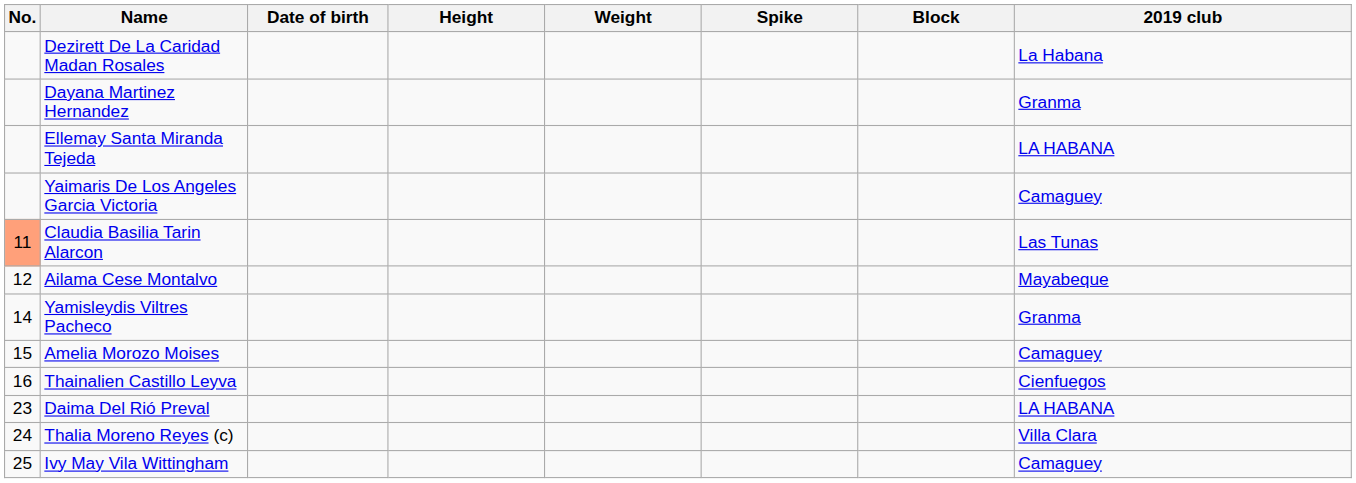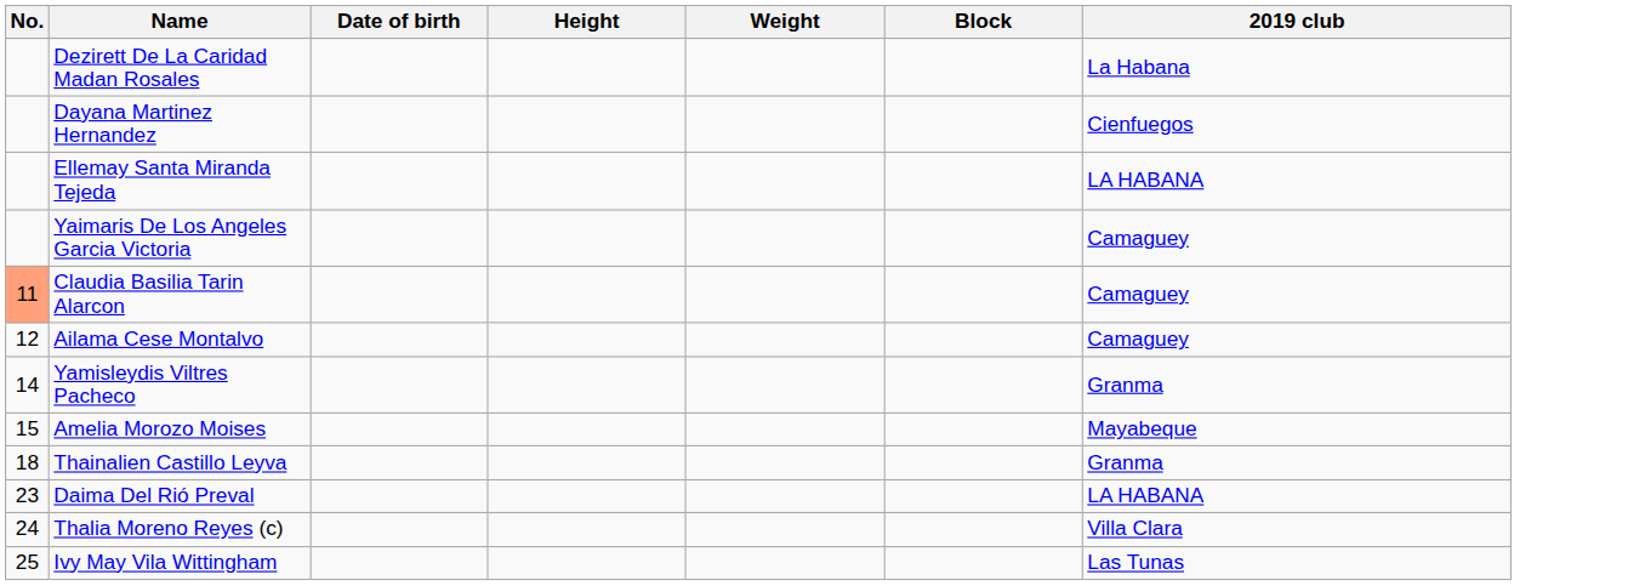- column: Spike
Dayana Martinez Hernandez | 2019 club: Granma -> Cienfuegos
Claudia Basilia Tarin Alarcon | 2019 club: Las Tunas -> Camaguey
Ailama Cese Montalvo | 2019 club: Mayabeque -> Camaguey
Amelia Morozo Moises | 2019 club: Camaguey -> Mayabeque
Thainalien Castillo Leyva | No.: 16 -> 18
Thainalien Castillo Leyva | 2019 club: Cienfuegos -> Granma
Ivy May Vila Wittingham | 2019 club: Camaguey -> Las Tunas
